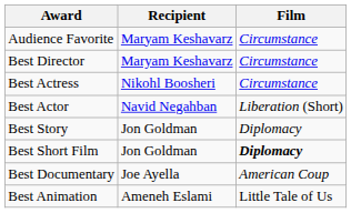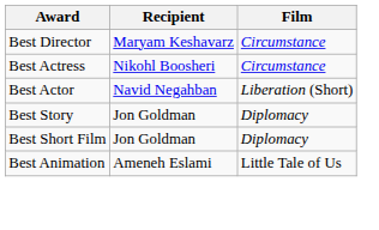- row: Audience Favorite | Maryam Keshavarz | Circumstance
Best Short Film | Film: bold -> normal
- row: Best Documentary | Joe Ayella | American Coup
